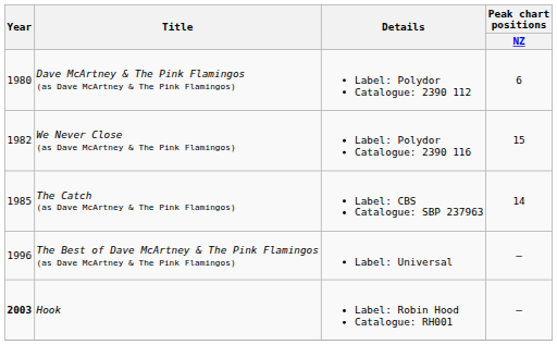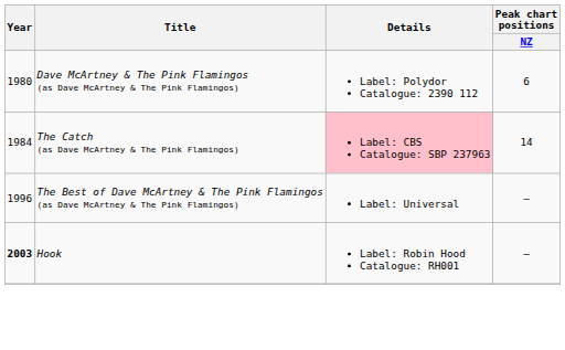- row: 1982 | We Never Close (as Dave McArtney & The Pink Flamingos) | Label: Polydor Catalogue: 2390 116 | 15
The Catch (as Dave McArtney & The Pink Flamingos) | Year: 1985 -> 1984
The Catch (as Dave McArtney & The Pink Flamingos) | Details: no background -> pink background
